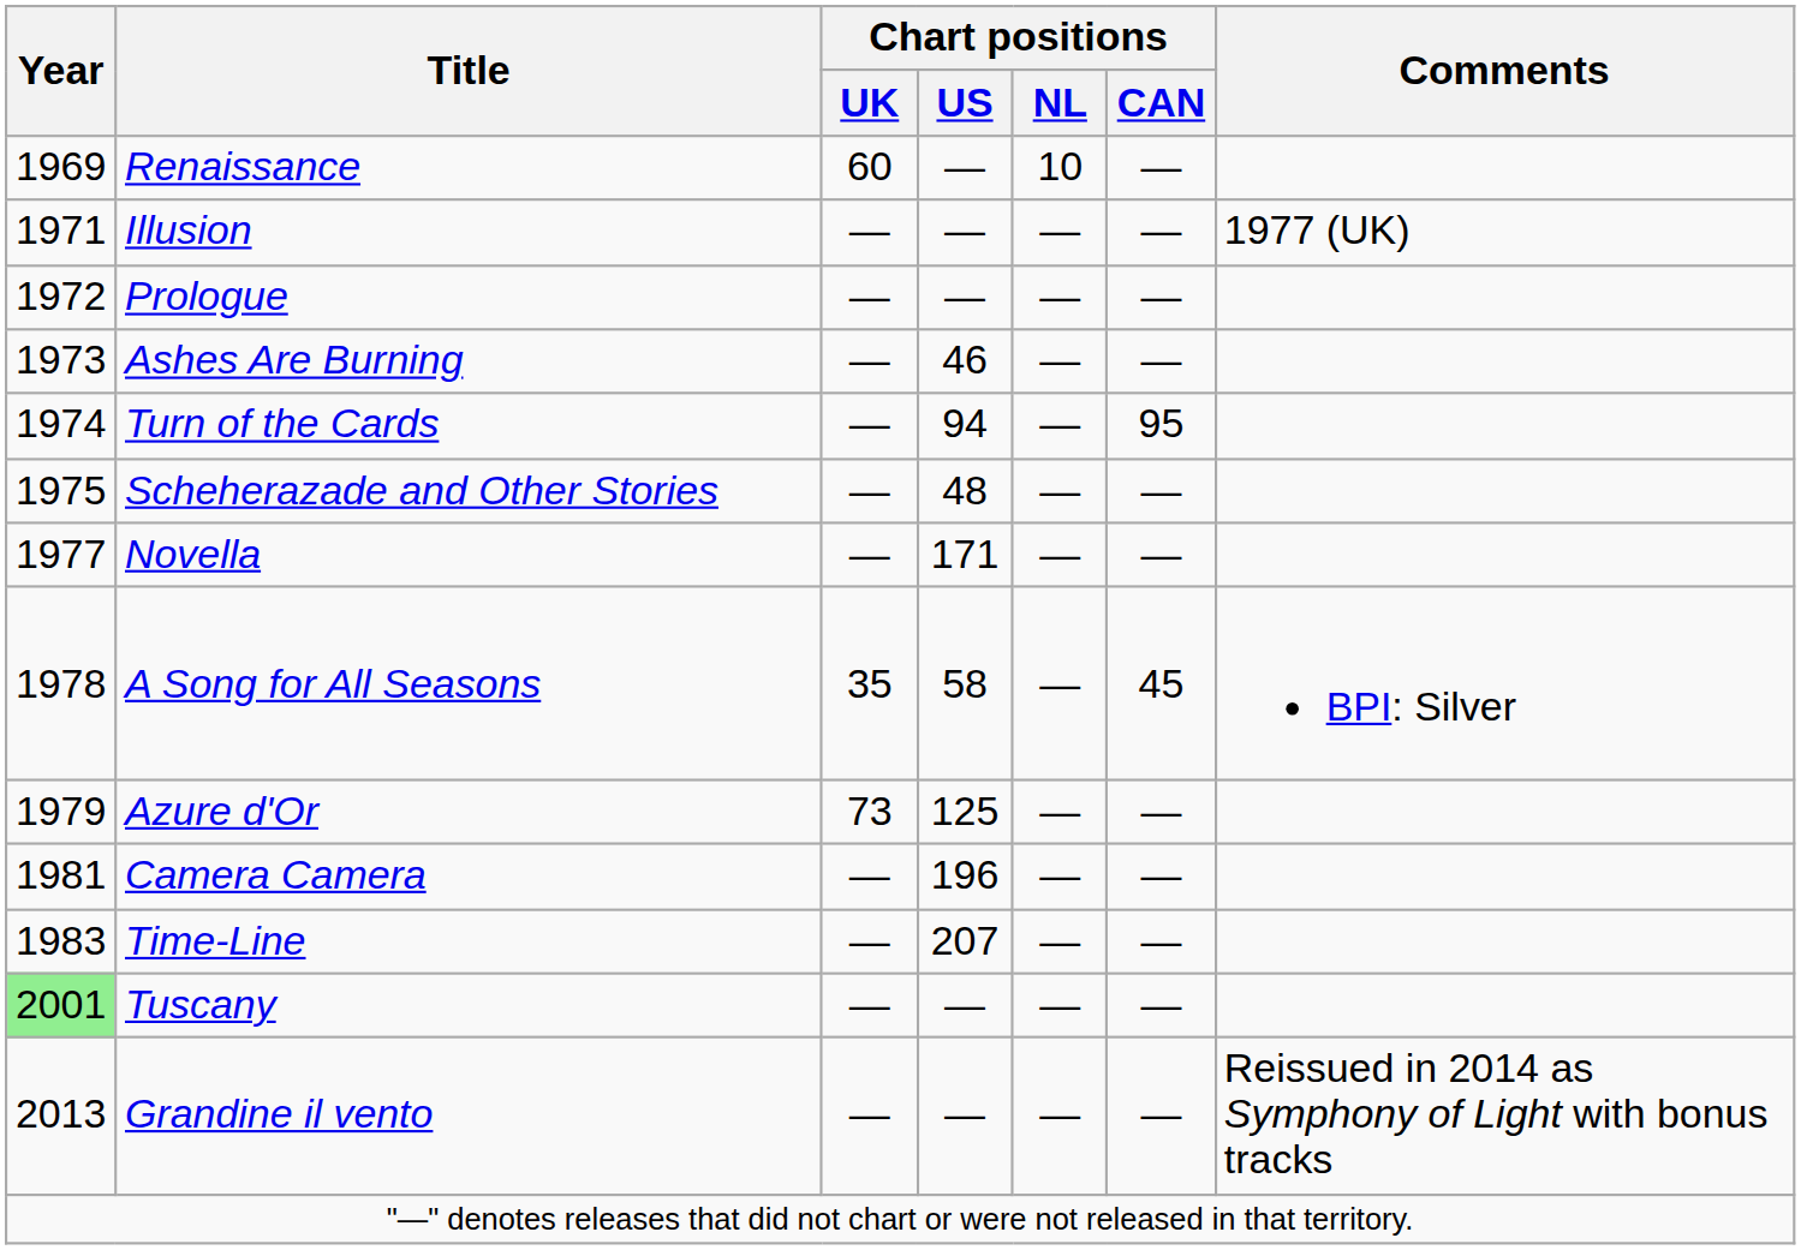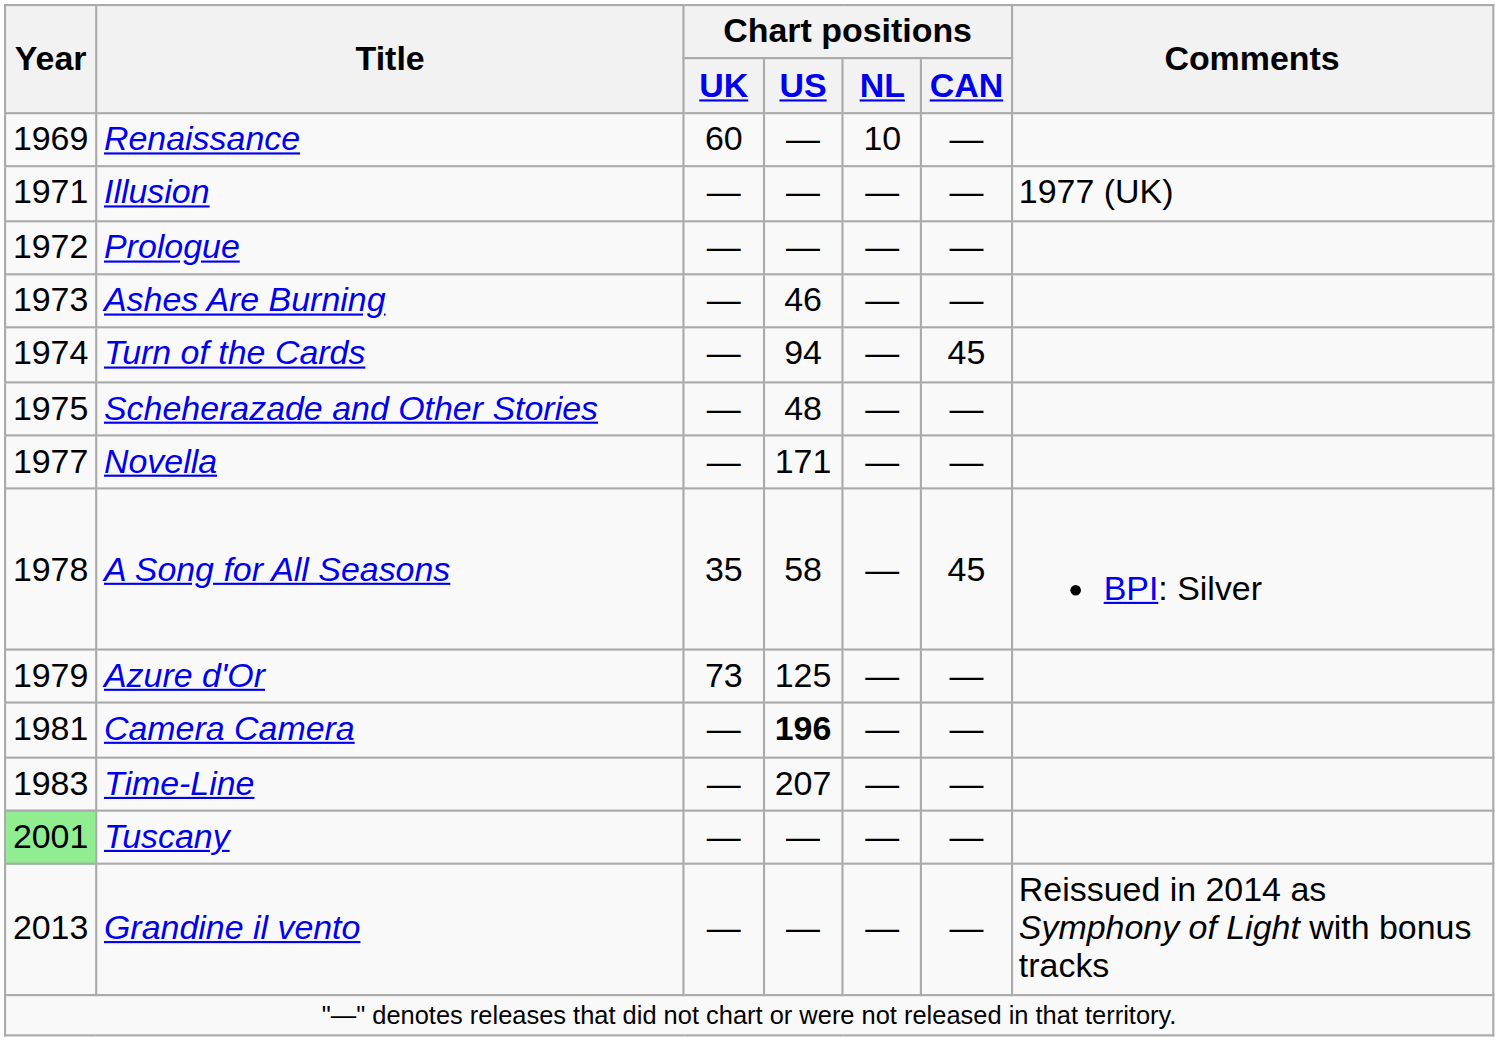Turn of the Cards | Chart positions / CAN: 95 -> 45
Camera Camera | Chart positions / US: normal -> bold
